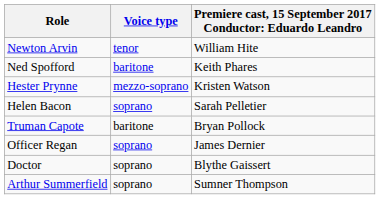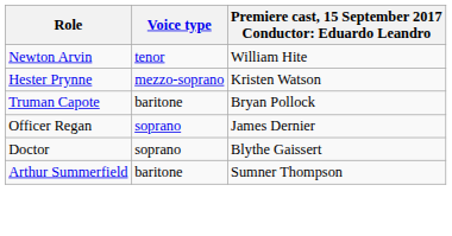- row: Ned Spofford | baritone | Keith Phares
- row: Helen Bacon | soprano | Sarah Pelletier
Arthur Summerfield | Voice type: soprano -> baritone
